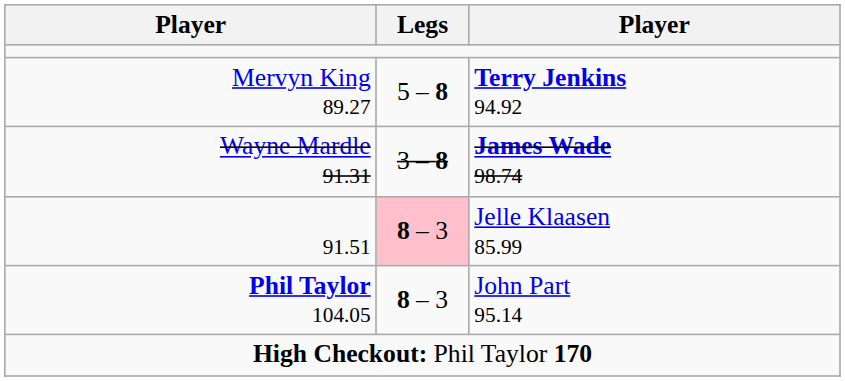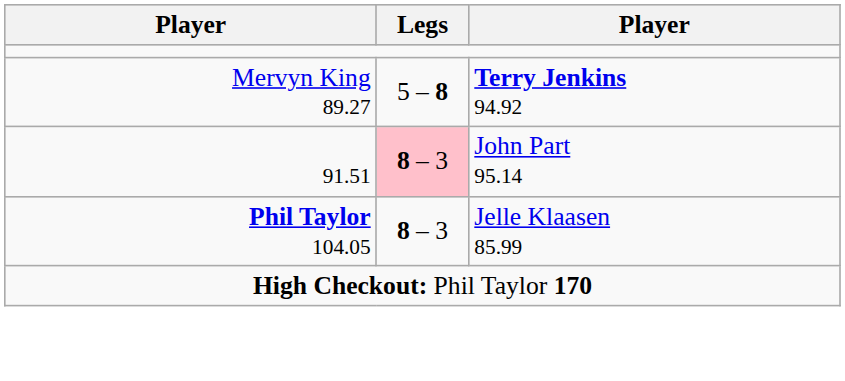- row: Wayne Mardle 91.31 | 3 – 8 | James Wade 98.74
91.51 | column 3: Jelle Klaasen 85.99 -> John Part 95.14
Phil Taylor 104.05 | column 3: John Part 95.14 -> Jelle Klaasen 85.99
